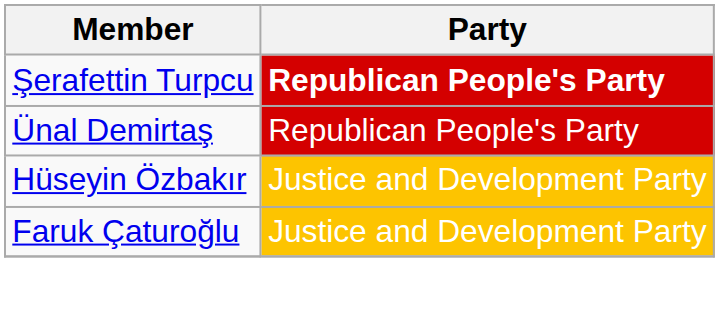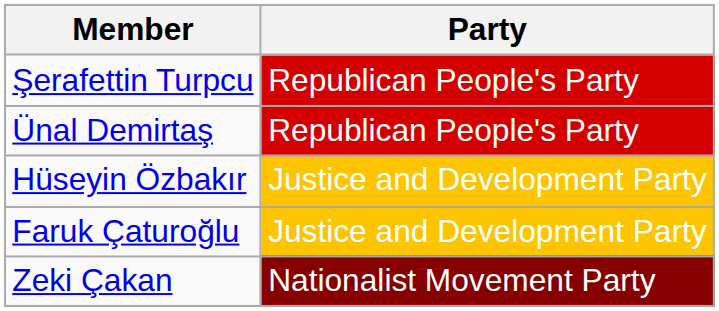Şerafettin Turpcu | Party: bold -> normal
+ row: Zeki Çakan | Nationalist Movement Party
